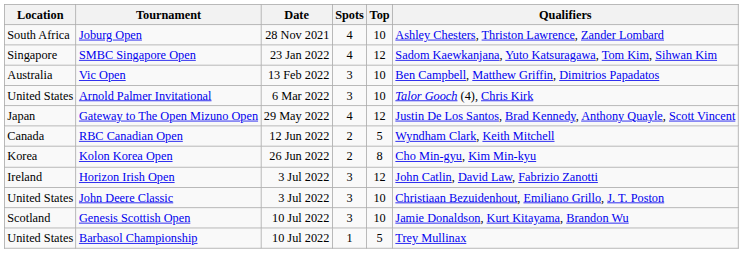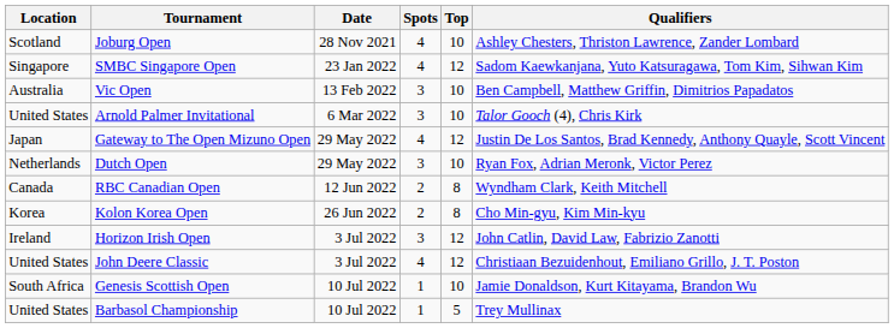Joburg Open | Location: South Africa -> Scotland
+ row: Netherlands | Dutch Open | 29 May 2022 | 3 | 10 | Ryan Fox, Adrian Meronk, Victor Perez
RBC Canadian Open | Top: 5 -> 8
John Deere Classic | Spots: 3 -> 4
John Deere Classic | Top: 10 -> 12
Genesis Scottish Open | Location: Scotland -> South Africa
Genesis Scottish Open | Spots: 3 -> 1
